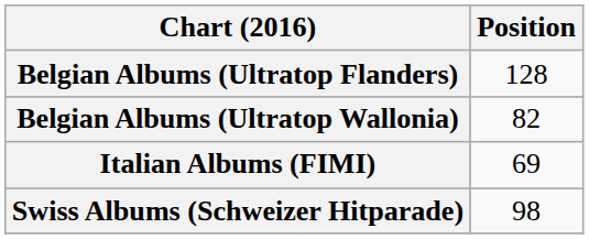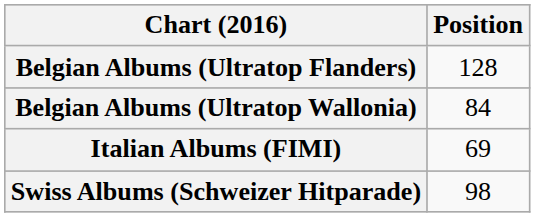Belgian Albums (Ultratop Wallonia) | Position: 82 -> 84
